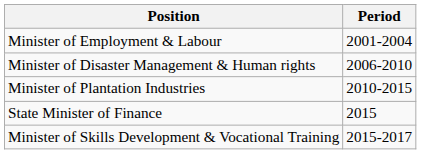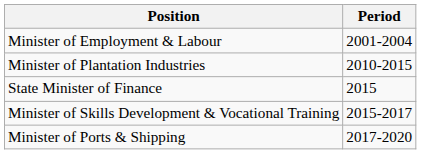- row: Minister of Disaster Management & Human rights | 2006-2010
+ row: Minister of Ports & Shipping | 2017-2020
